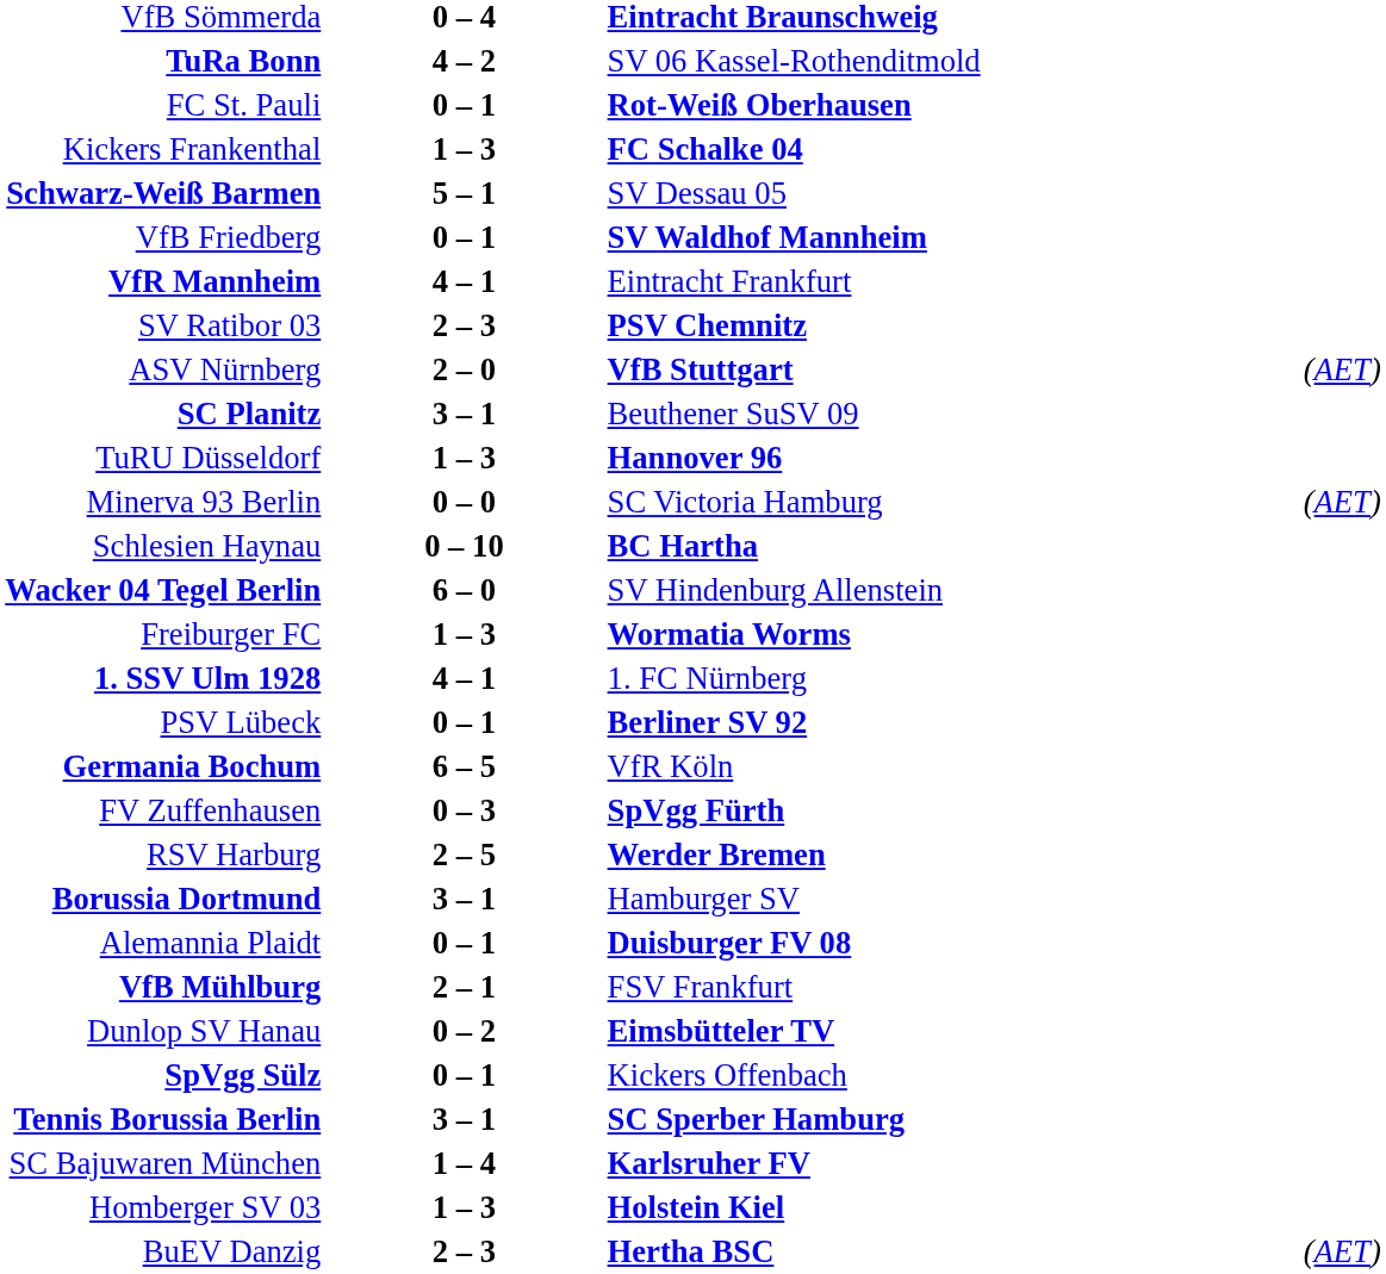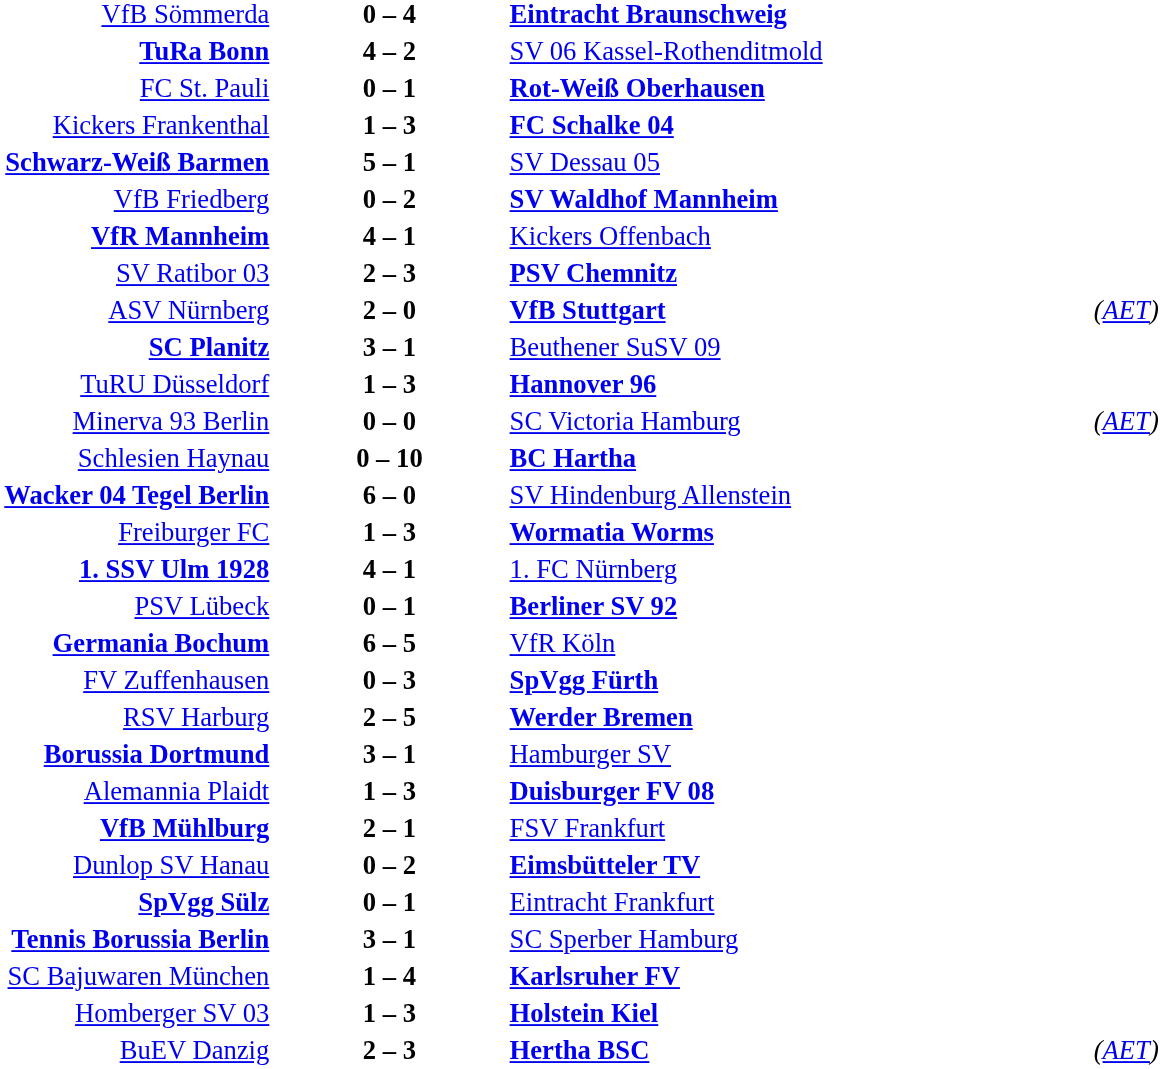VfB Friedberg | column 2: 0 – 1 -> 0 – 2
VfR Mannheim | column 3: Eintracht Frankfurt -> Kickers Offenbach
Alemannia Plaidt | column 2: 0 – 1 -> 1 – 3
SpVgg Sülz | column 3: Kickers Offenbach -> Eintracht Frankfurt
Tennis Borussia Berlin | column 3: bold -> normal
